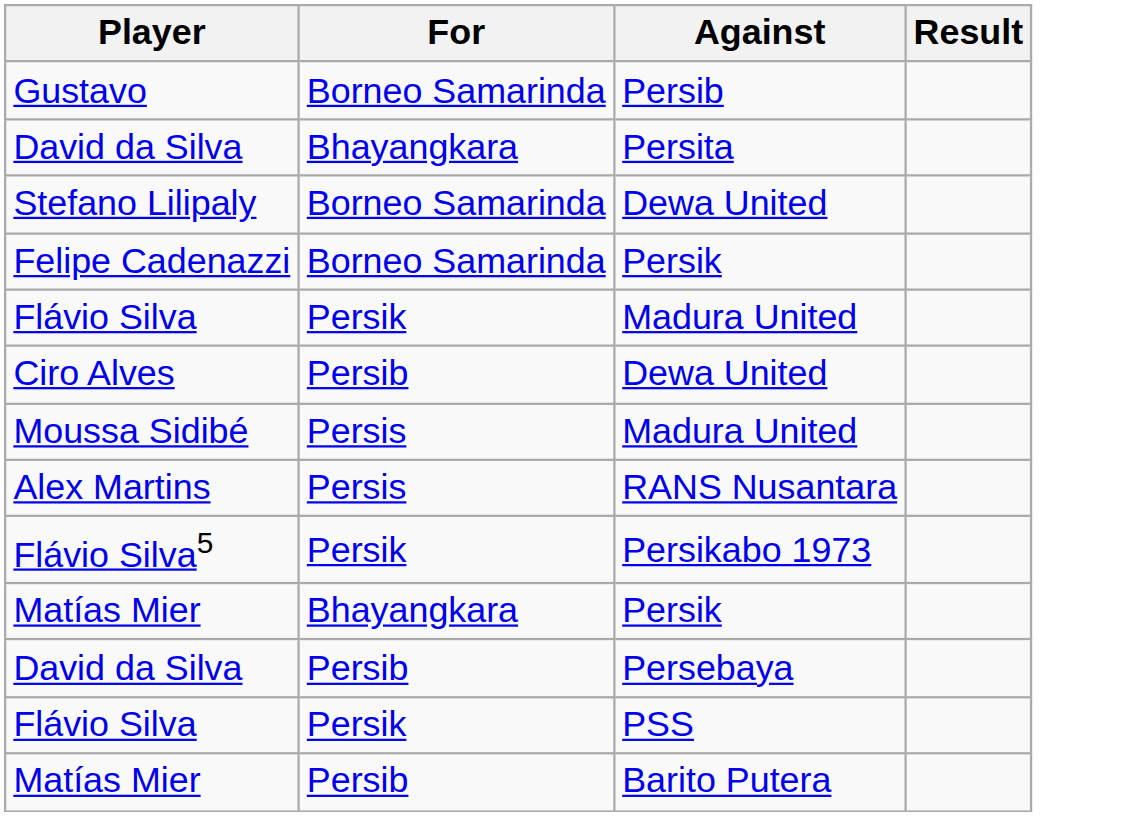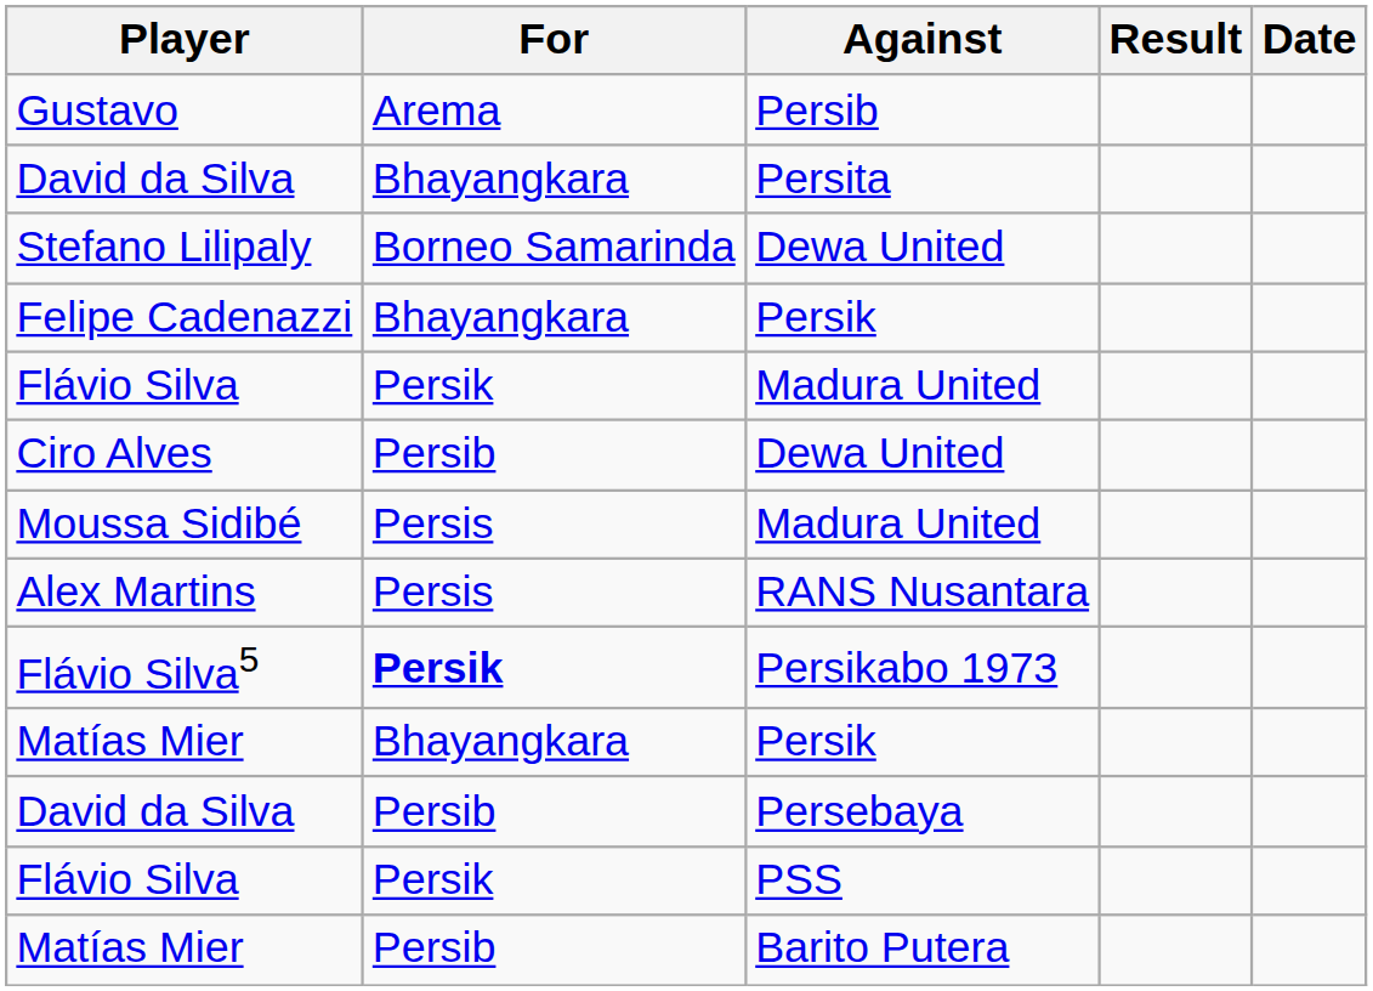+ column: Date
Gustavo | For: Borneo Samarinda -> Arema
Felipe Cadenazzi | For: Borneo Samarinda -> Bhayangkara
Flávio Silva5 | For: normal -> bold
